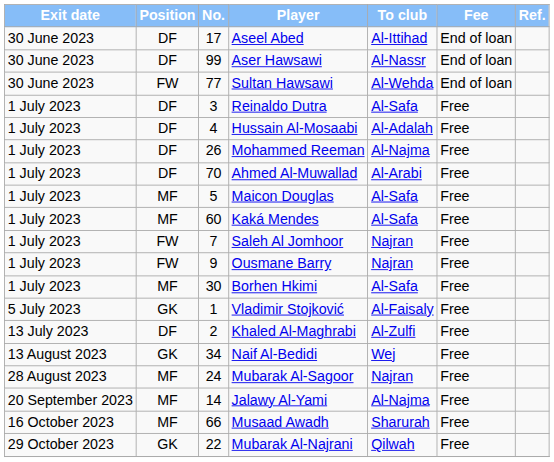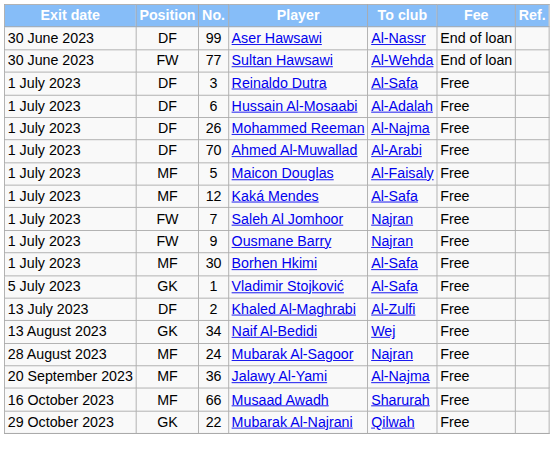- row: 30 June 2023 | DF | 17 | Aseel Abed | Al-Ittihad | End of loan
Hussain Al-Mosaabi | No.: 4 -> 6
Maicon Douglas | To club: Al-Safa -> Al-Faisaly
Kaká Mendes | No.: 60 -> 12
Vladimir Stojković | To club: Al-Faisaly -> Al-Safa
Jalawy Al-Yami | No.: 14 -> 36
